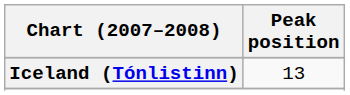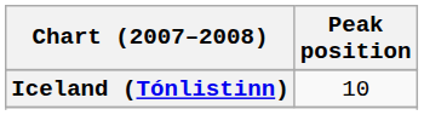Iceland (Tónlistinn) | Peak position: 13 -> 10
